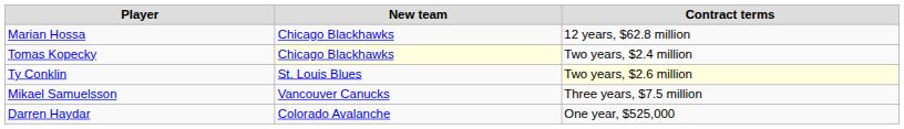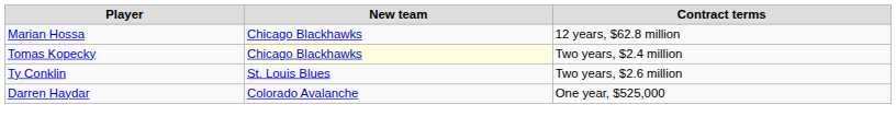Ty Conklin | Contract terms: lightyellow background -> no background
- row: Mikael Samuelsson | Vancouver Canucks | Three years, $7.5 million
